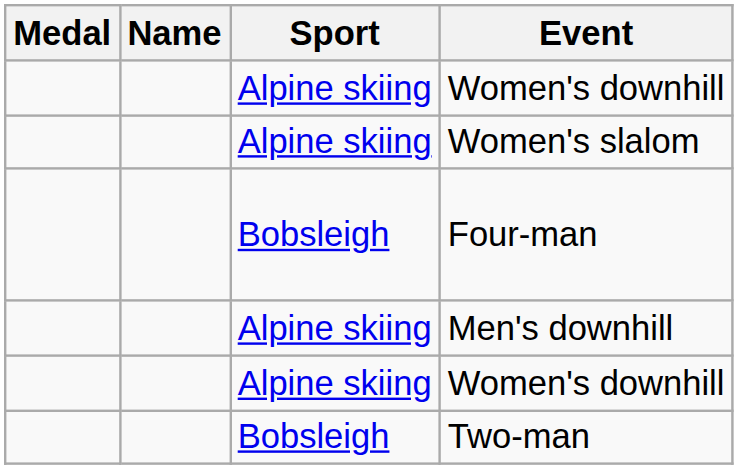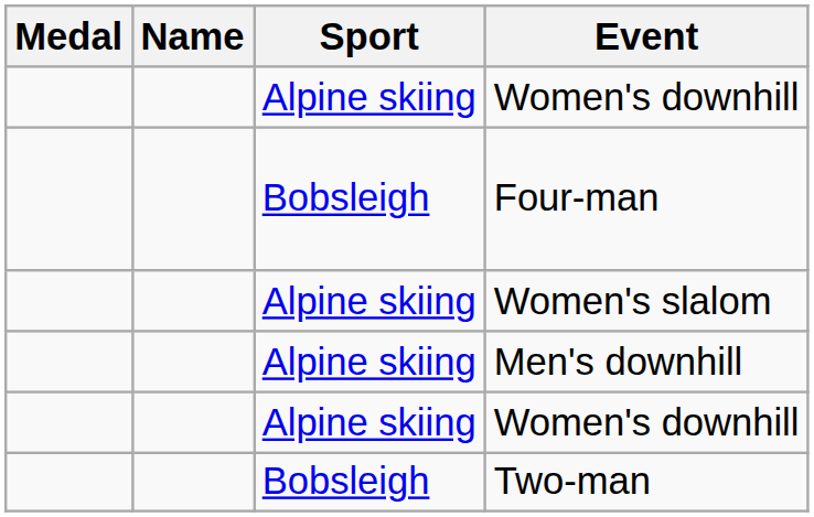rows swapped: Women's slalom <-> Four-man
